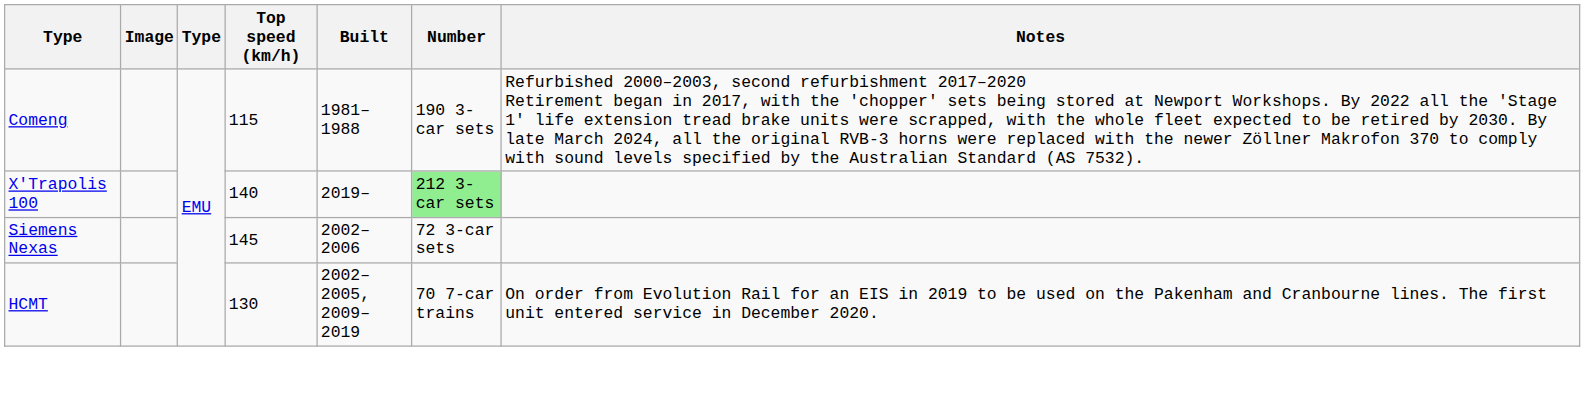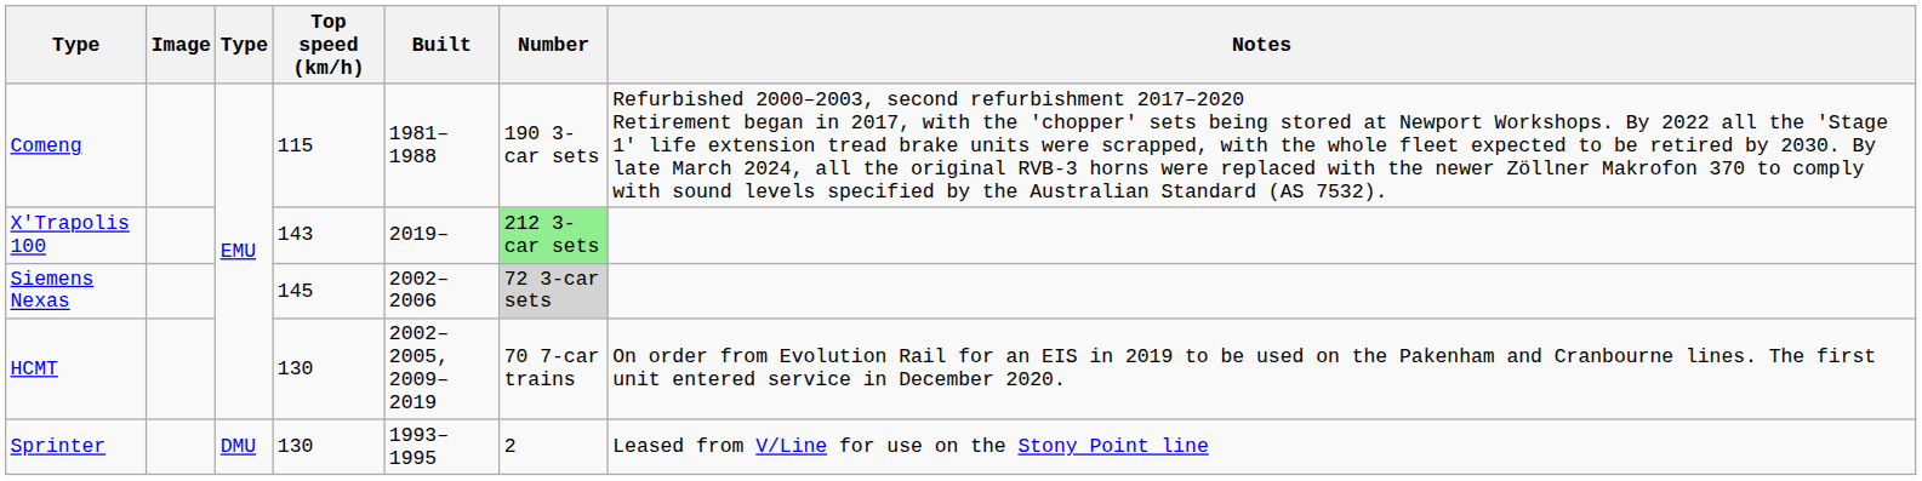X'Trapolis 100 | Top speed (km/h): 140 -> 143
Siemens Nexas | Number: no background -> lightgrey background
+ row: Sprinter | DMU | 130 | 1993–1995 | 2 | Leased from V/Line for use on the Stony Point line
